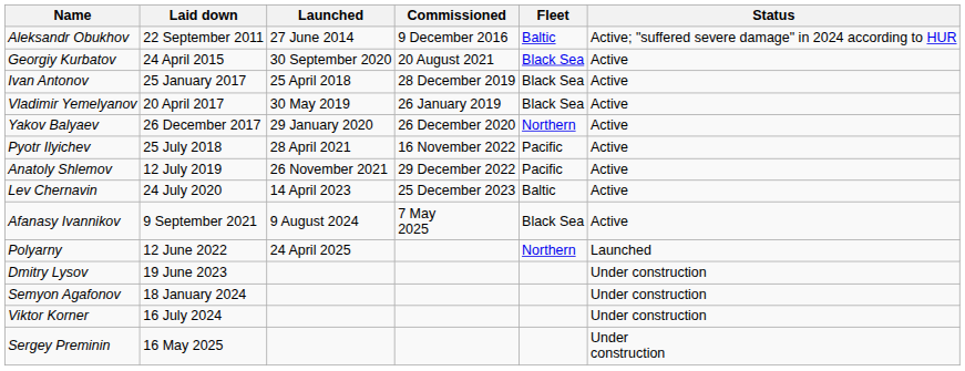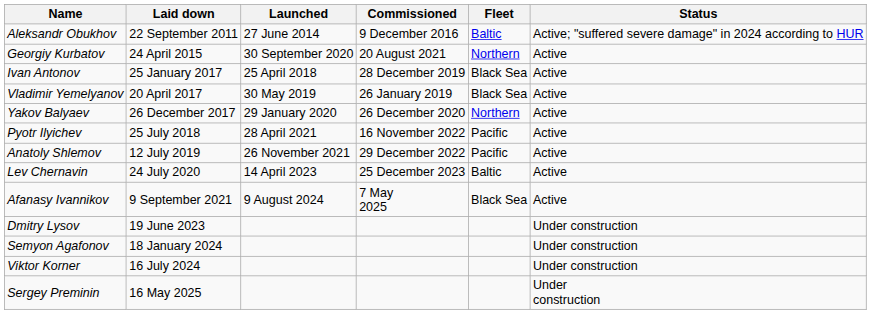Georgiy Kurbatov | Fleet: Black Sea -> Northern
- row: Polyarny | 12 June 2022 | 24 April 2025 | Northern | Launched
